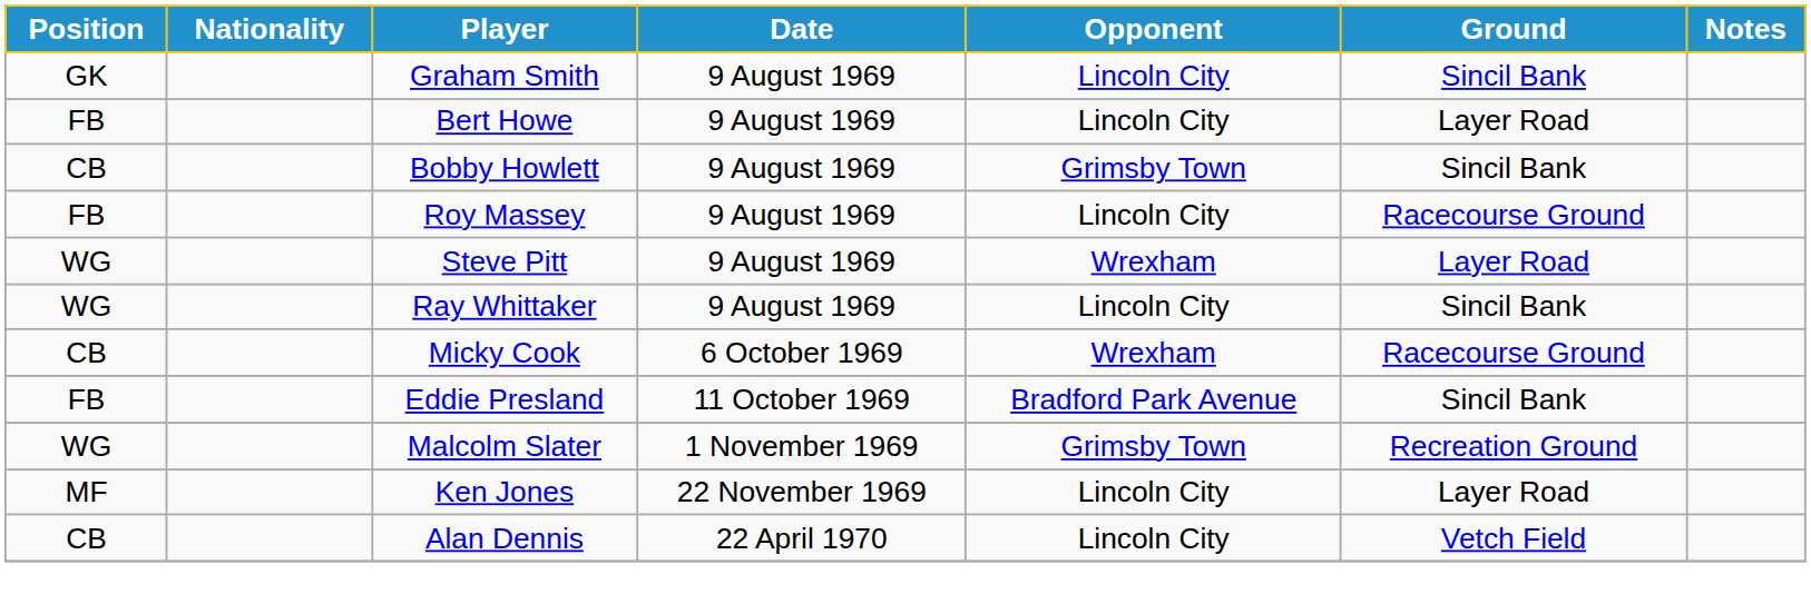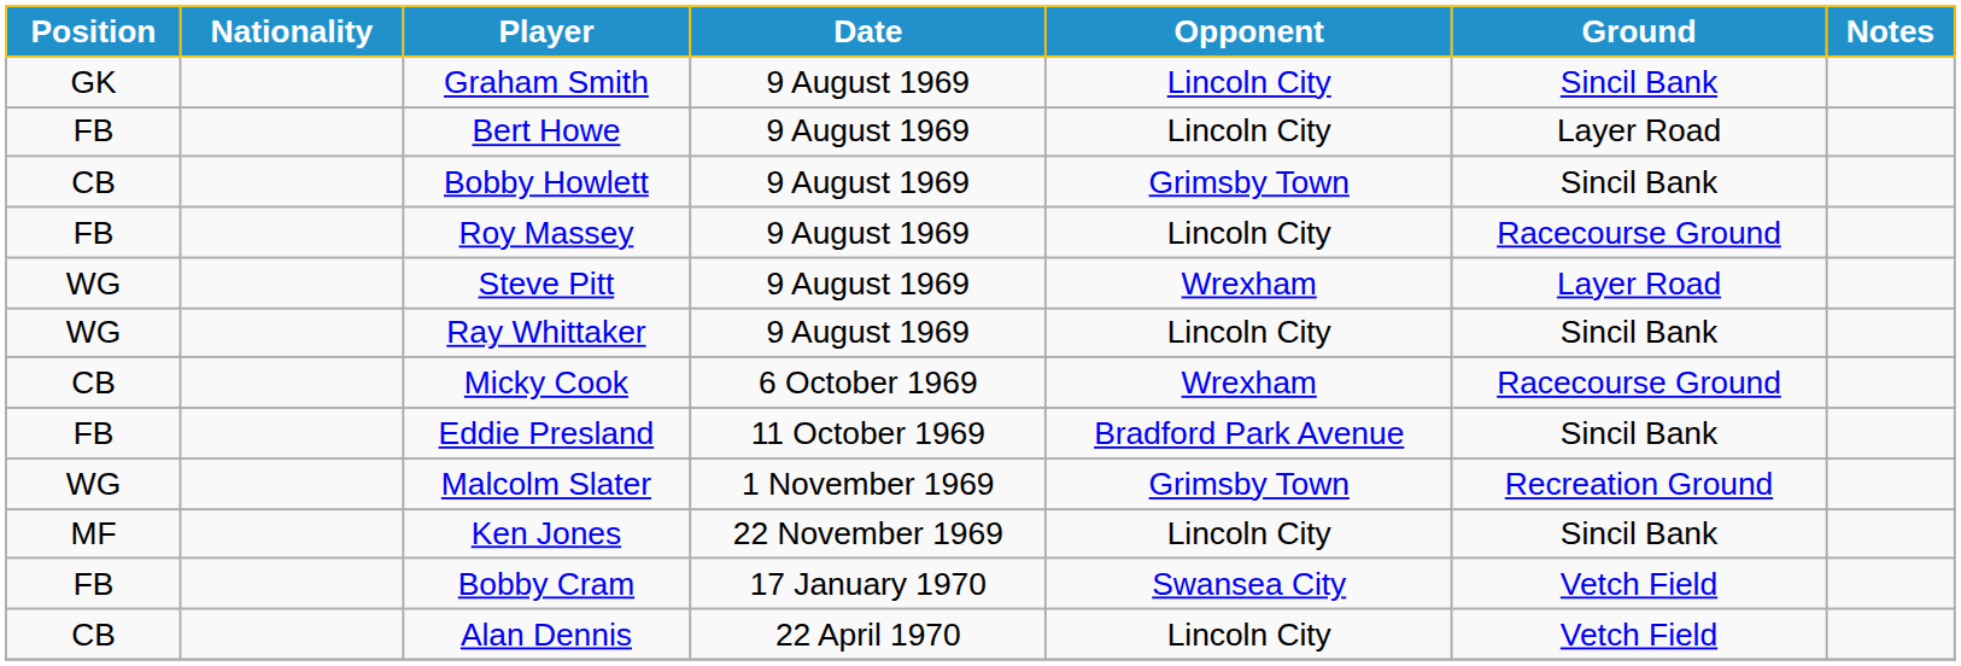Ken Jones | Ground: Layer Road -> Sincil Bank
+ row: FB | Bobby Cram | 17 January 1970 | Swansea City | Vetch Field
